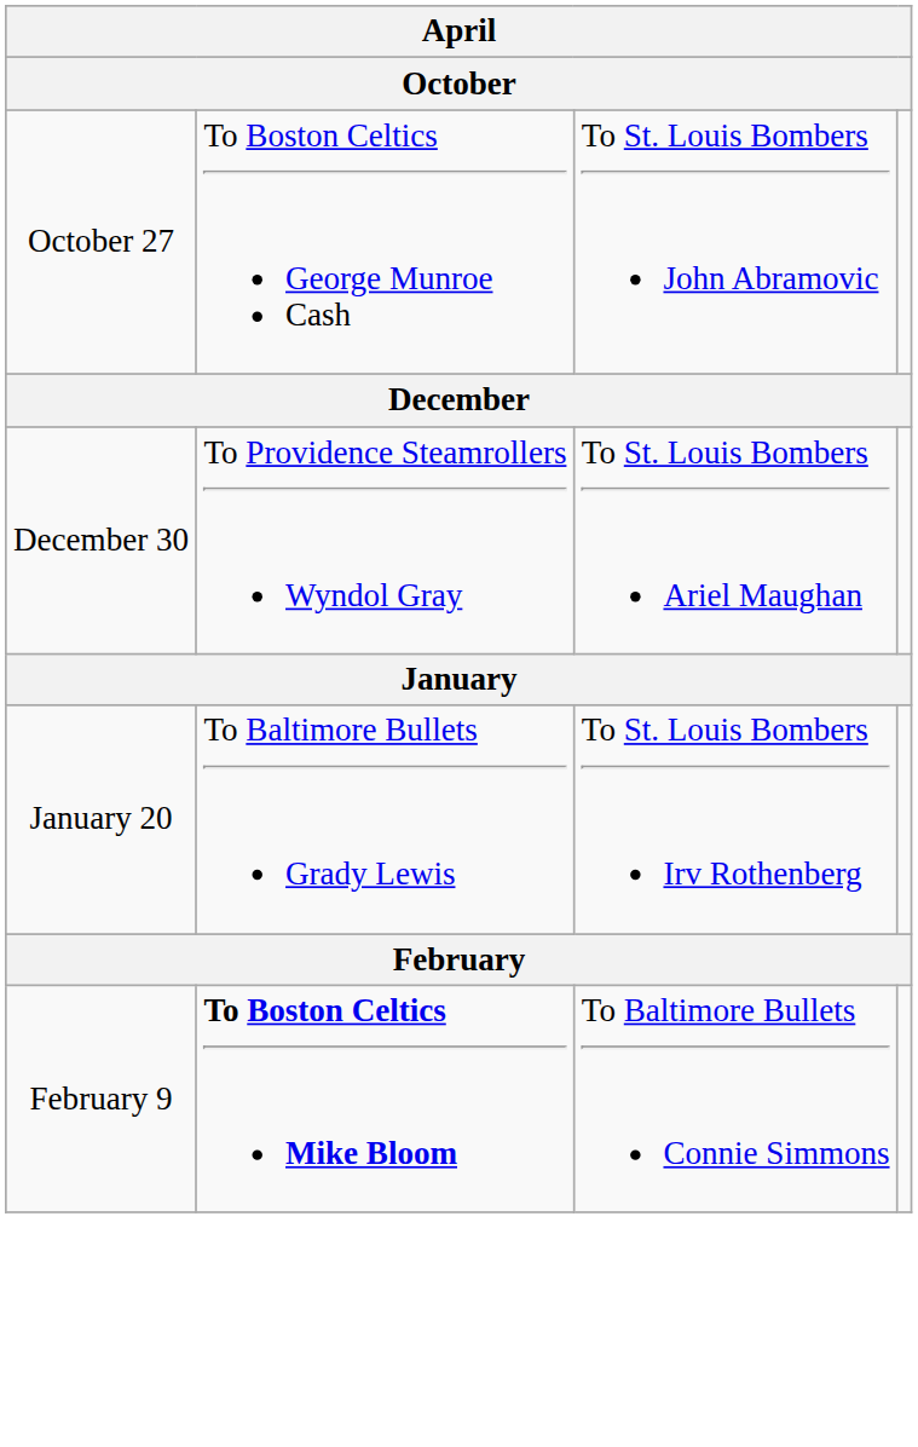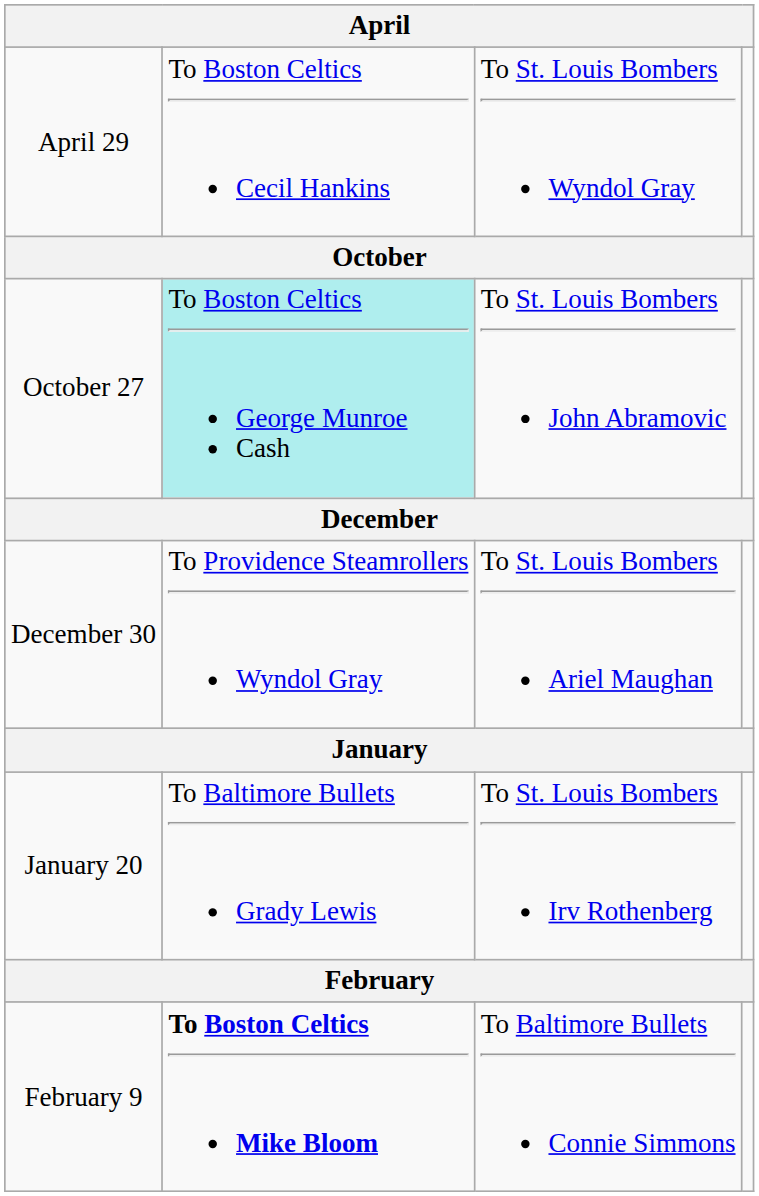+ row: April 29 | To Boston Celtics Cecil Hankins | To St. Louis Bombers Wyndol Gray
October 27 | column 2: no background -> paleturquoise background
